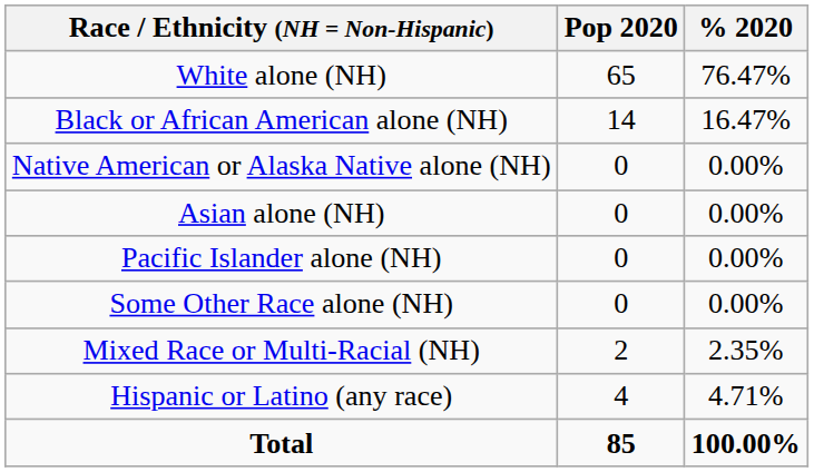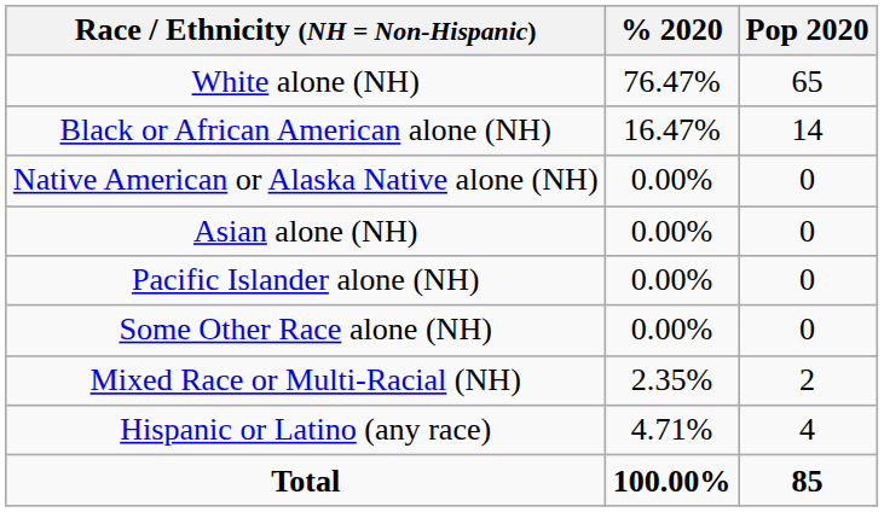columns swapped: Pop 2020 <-> % 2020
